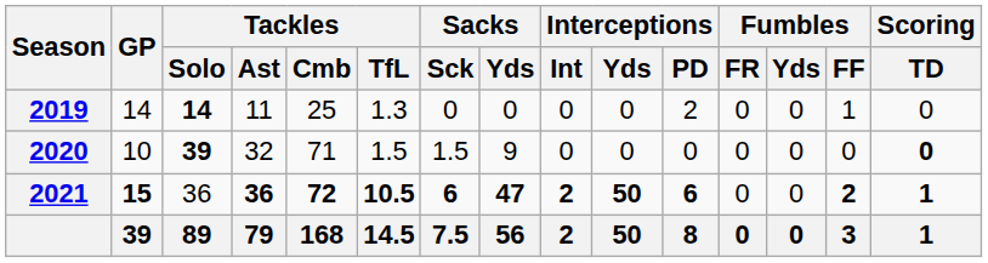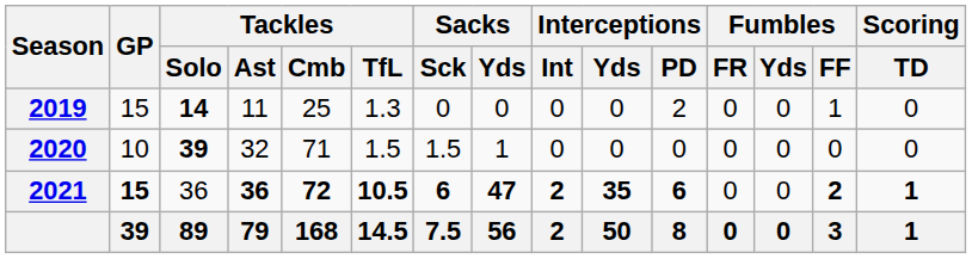2019 | GP: 14 -> 15
2020 | Sacks / Yds: 9 -> 1
2020 | Scoring / TD: bold -> normal
2021 | Interceptions / Yds: 50 -> 35
